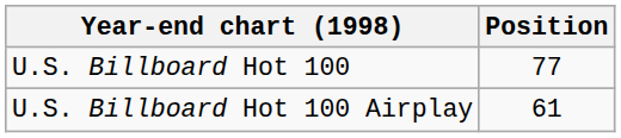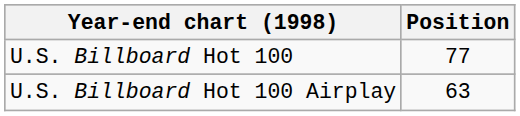U.S. Billboard Hot 100 Airplay | Position: 61 -> 63
